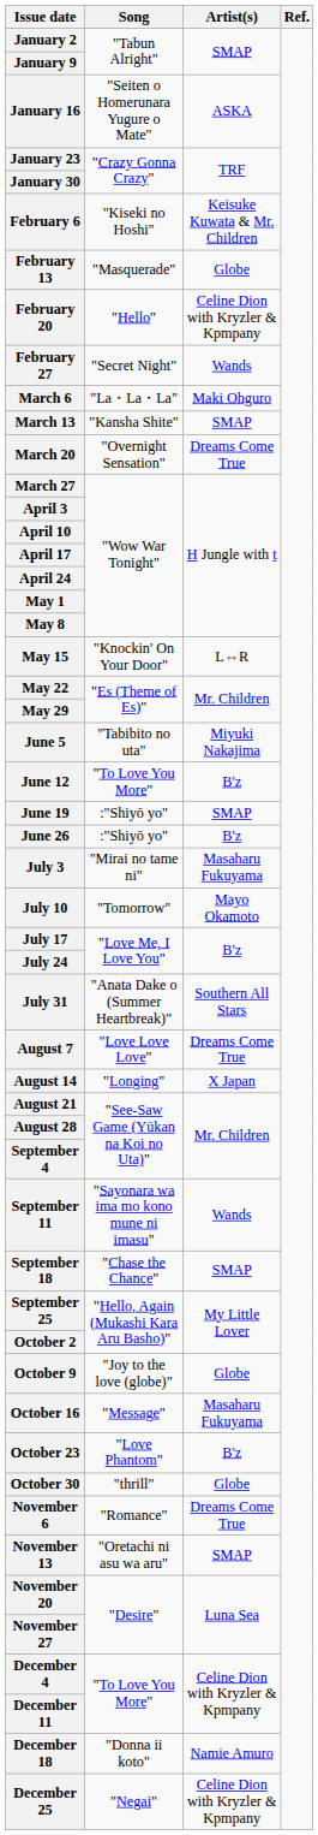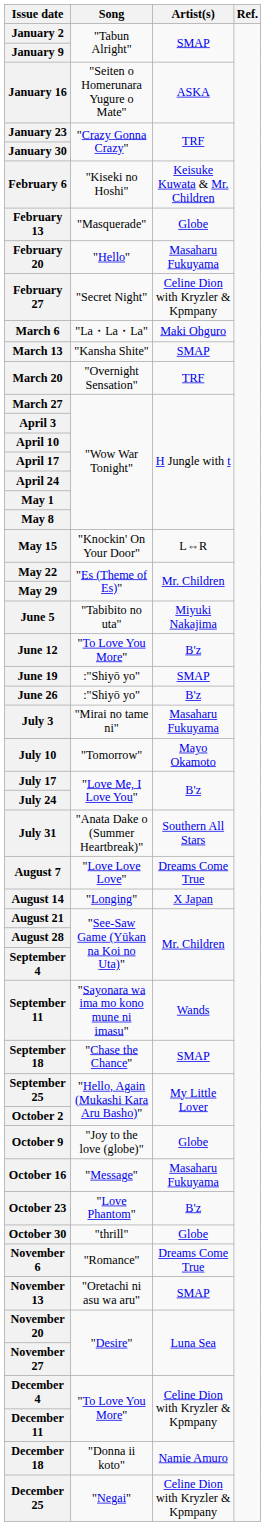February 20 | Artist(s): Celine Dion with Kryzler & Kpmpany -> Masaharu Fukuyama
February 27 | Artist(s): Wands -> Celine Dion with Kryzler & Kpmpany
March 20 | Artist(s): Dreams Come True -> TRF
